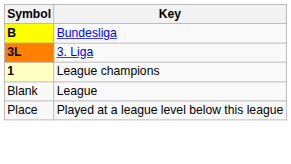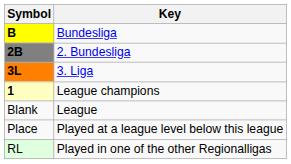+ row: 2B | 2. Bundesliga
+ row: RL | Played in one of the other Regionalligas
